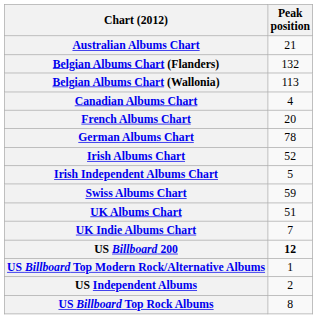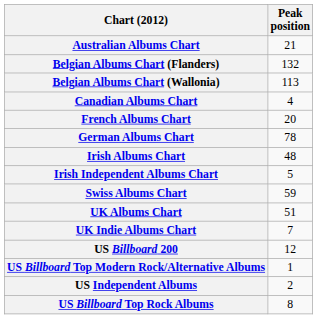Irish Albums Chart | Peak position: 52 -> 48
US Billboard 200 | Peak position: bold -> normal
